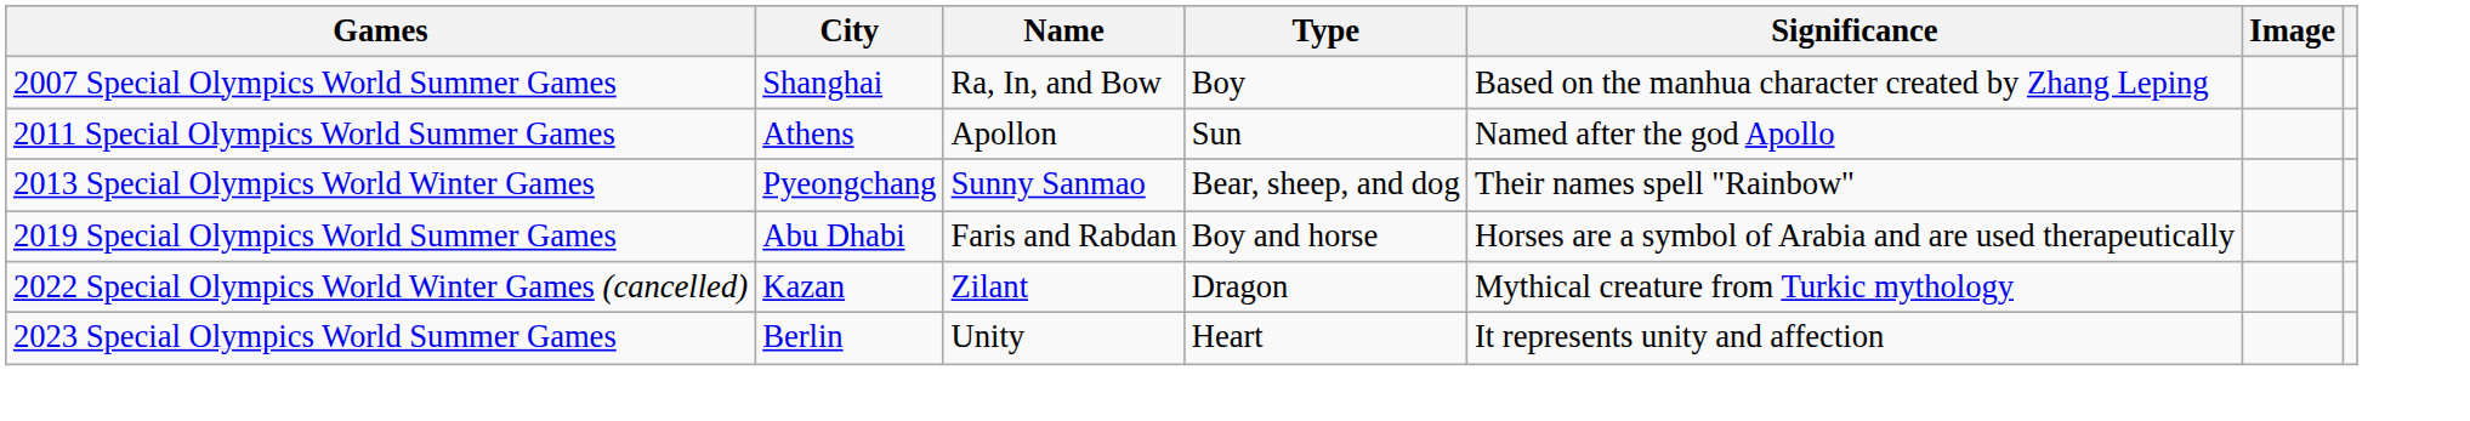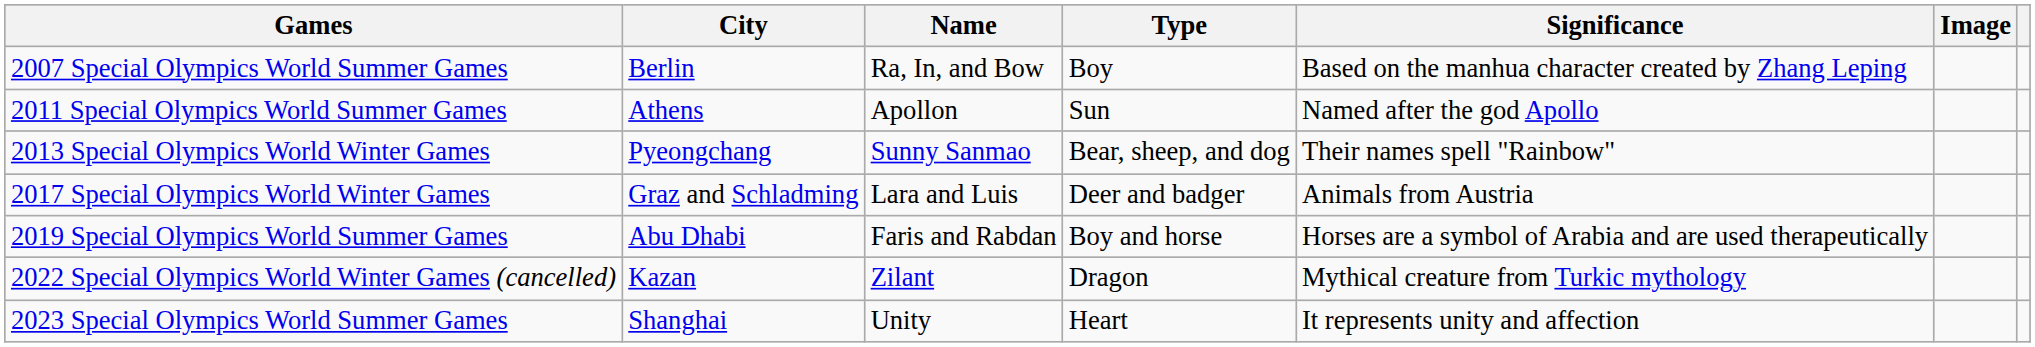2007 Special Olympics World Summer Games | City: Shanghai -> Berlin
+ row: 2017 Special Olympics World Winter Games | Graz and Schladming | Lara and Luis | Deer and badger | Animals from Austria
2023 Special Olympics World Summer Games | City: Berlin -> Shanghai
